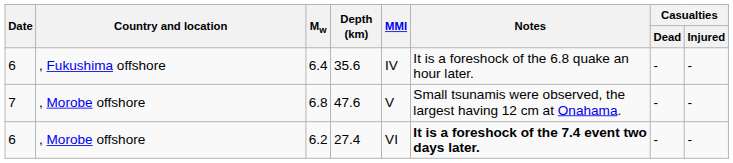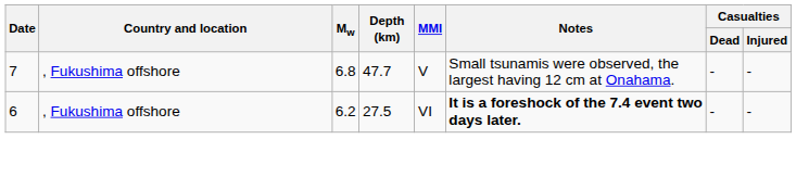- row: 6 | , Fukushima offshore | 6.4 | 35.6 | IV | It is a foreshock of the 6.8 quake an hour later. | - | -
6.8 | Country and location: , Morobe offshore -> , Fukushima offshore
6.8 | Depth (km): 47.6 -> 47.7
6.2 | Country and location: , Morobe offshore -> , Fukushima offshore
6.2 | Depth (km): 27.4 -> 27.5
